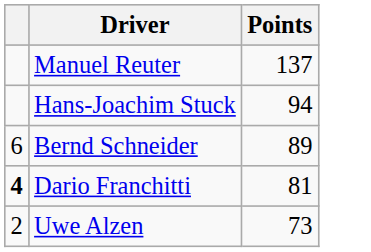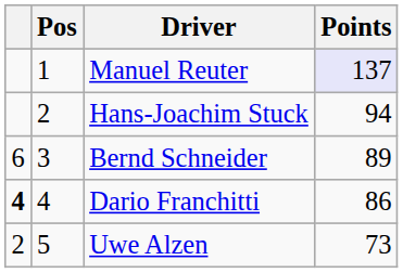+ column: Pos | 1 | 2 | 3 | 4 | 5
Manuel Reuter | Points: no background -> lavender background
Dario Franchitti | Points: 81 -> 86
